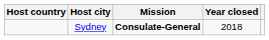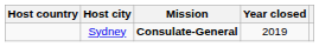Sydney | Year closed: 2018 -> 2019
